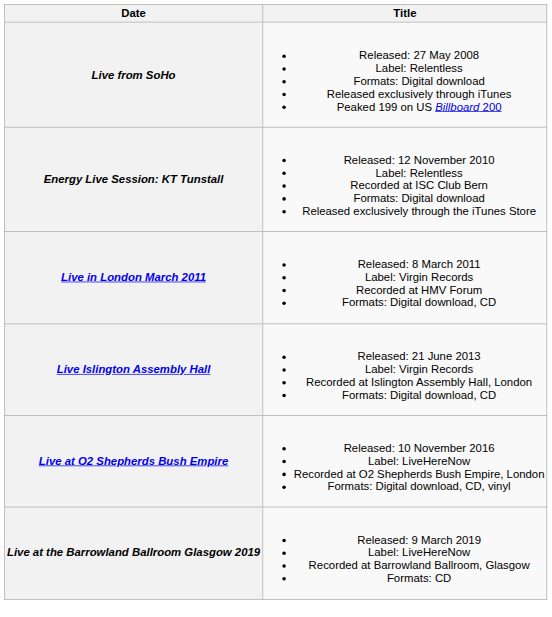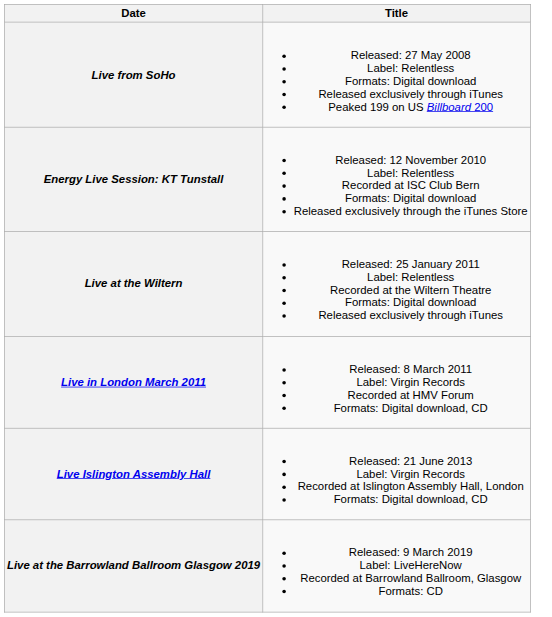+ row: Live at the Wiltern | Released: 25 January 2011 Label: Relentless Recorded at the Wiltern Theatre Formats: Digital download Released exclusively through iTunes
- row: Live at O2 Shepherds Bush Empire | Released: 10 November 2016 Label: LiveHereNow Recorded at O2 Shepherds Bush Empire, London Formats: Digital download, CD, vinyl
